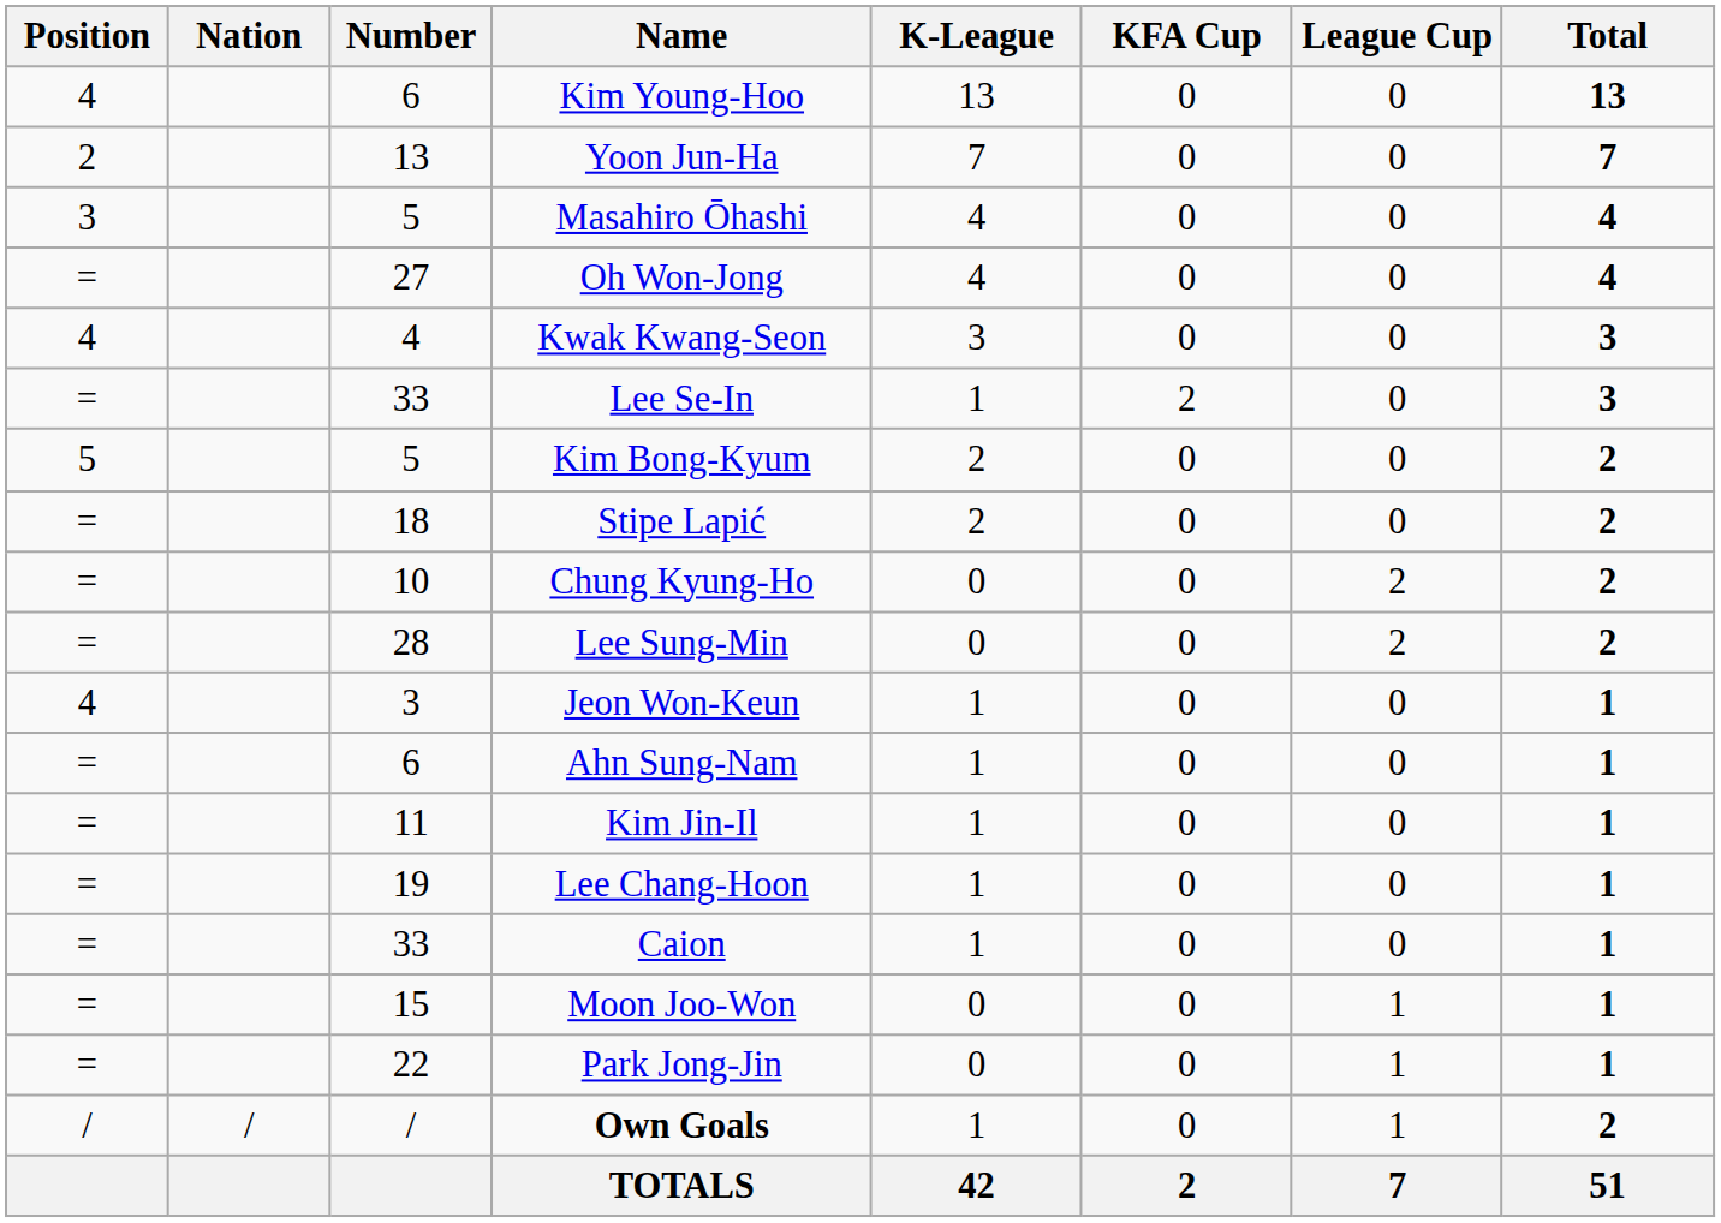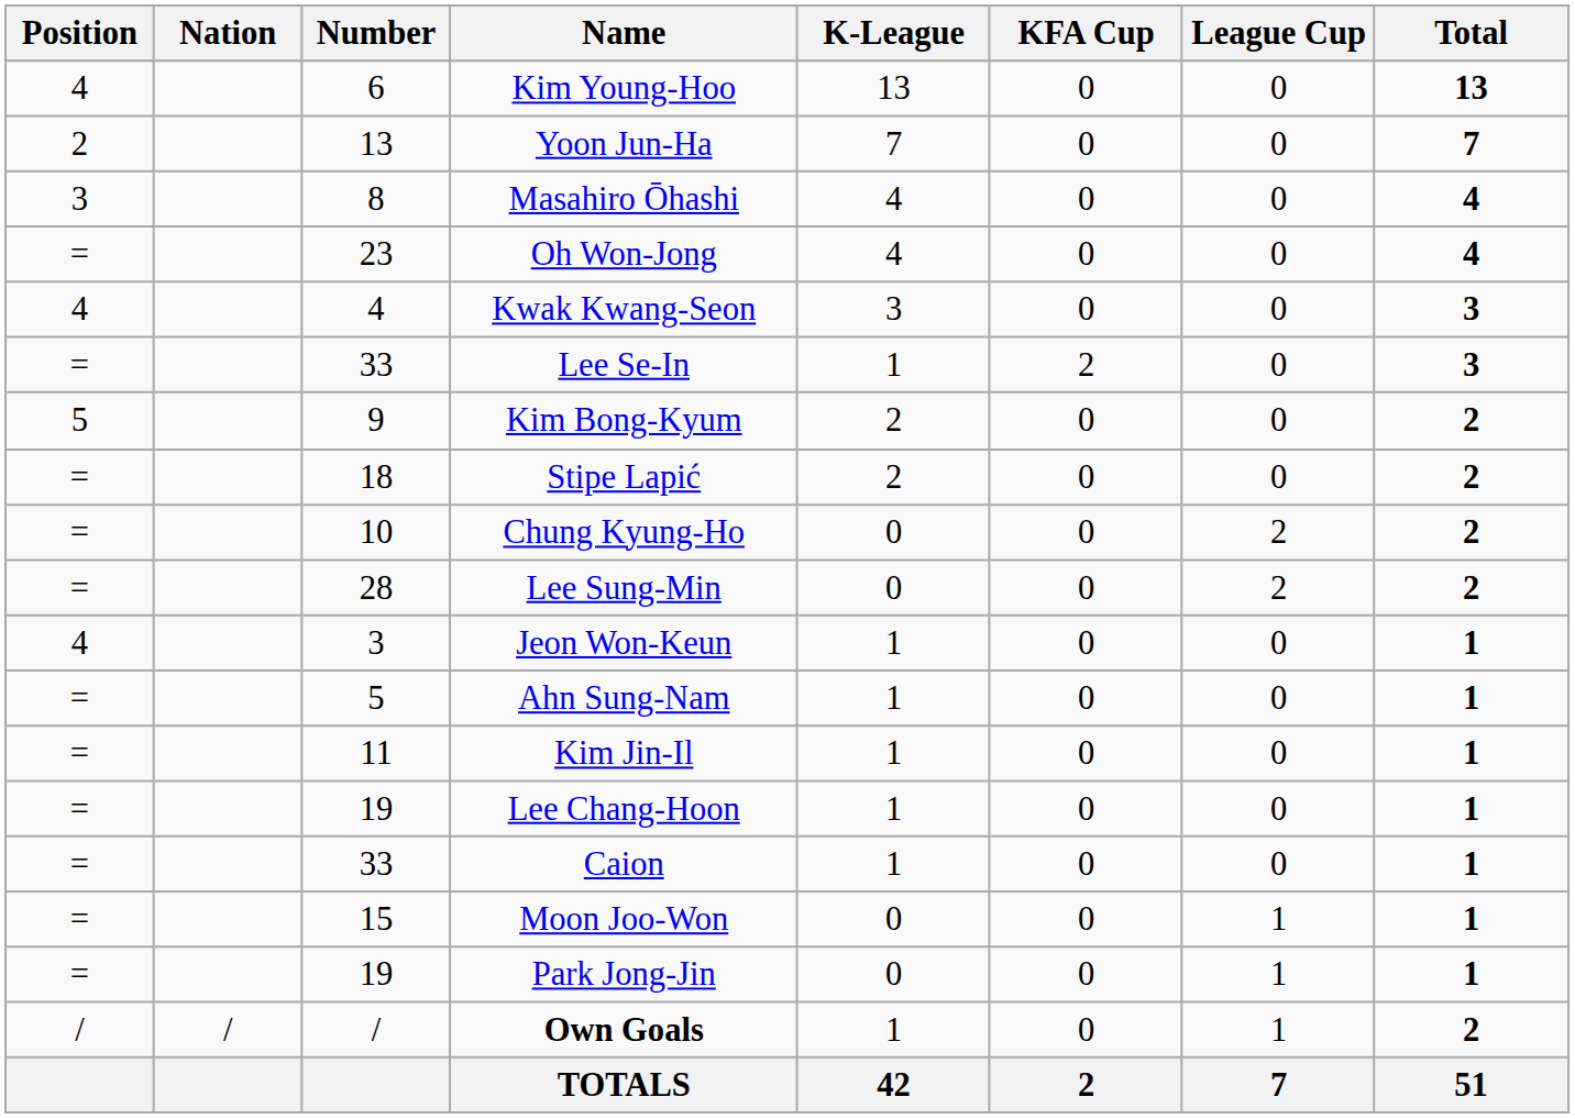Masahiro Ōhashi | Number: 5 -> 8
Oh Won-Jong | Number: 27 -> 23
Kim Bong-Kyum | Number: 5 -> 9
Ahn Sung-Nam | Number: 6 -> 5
Park Jong-Jin | Number: 22 -> 19
